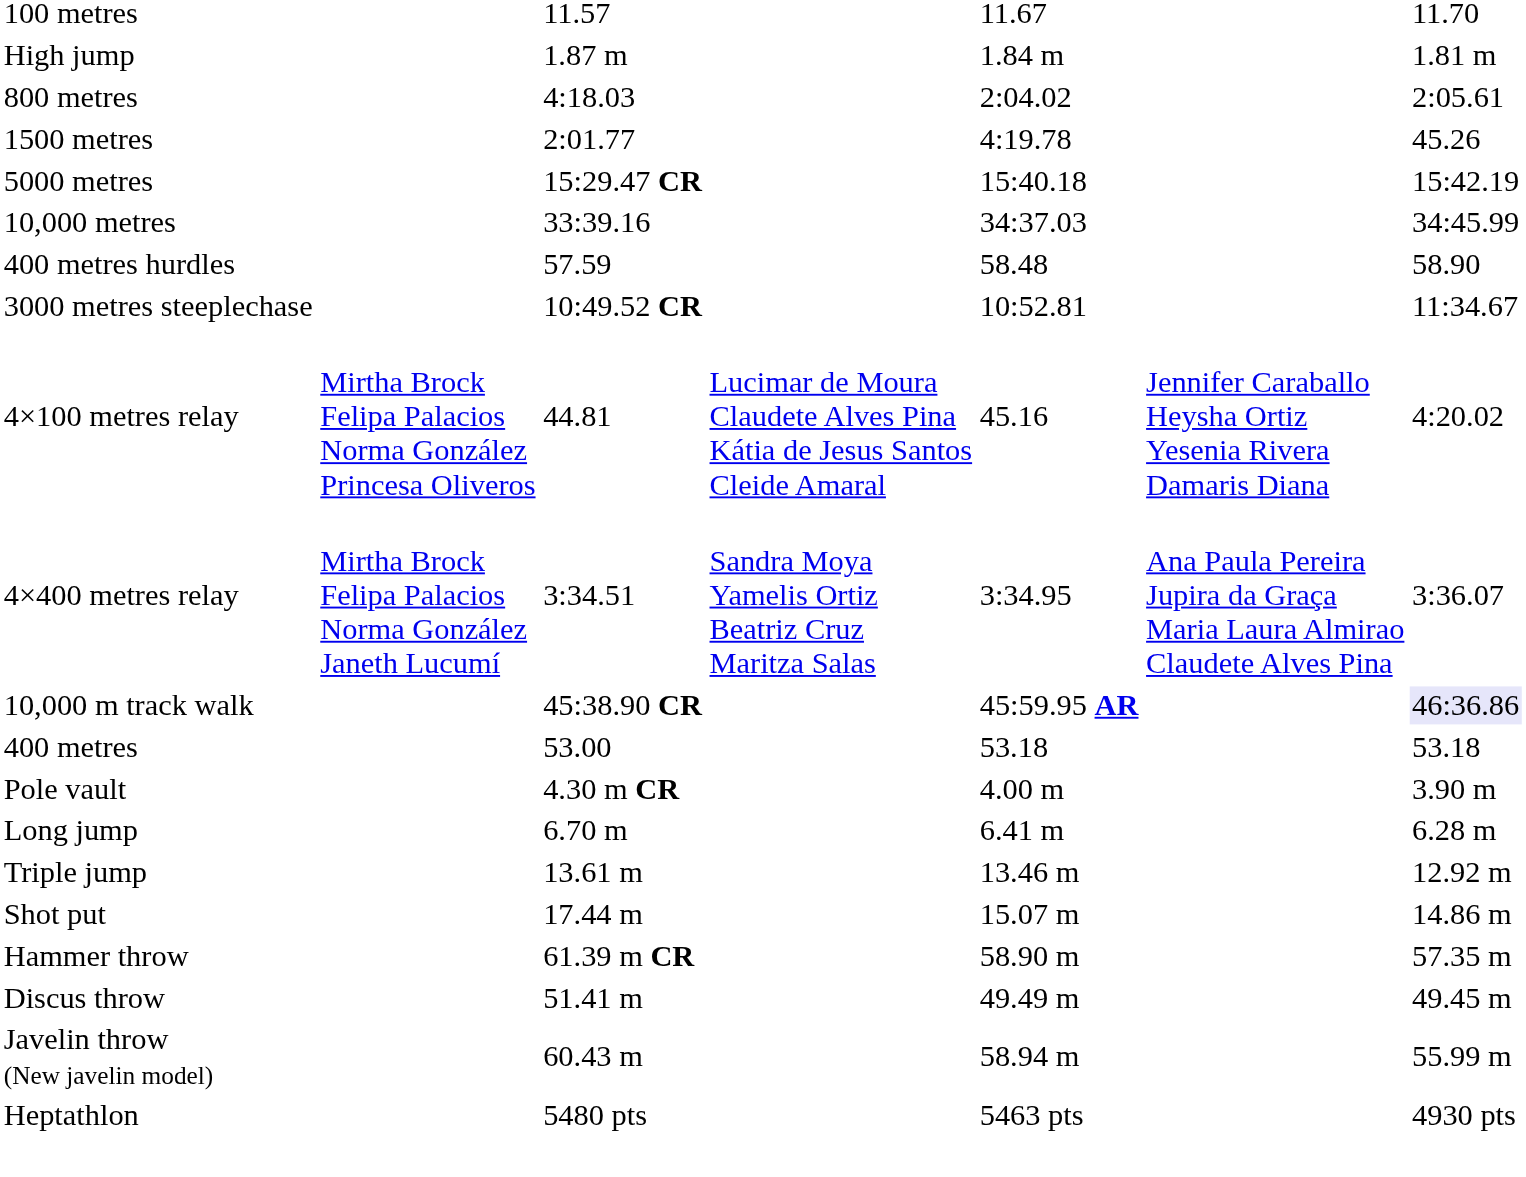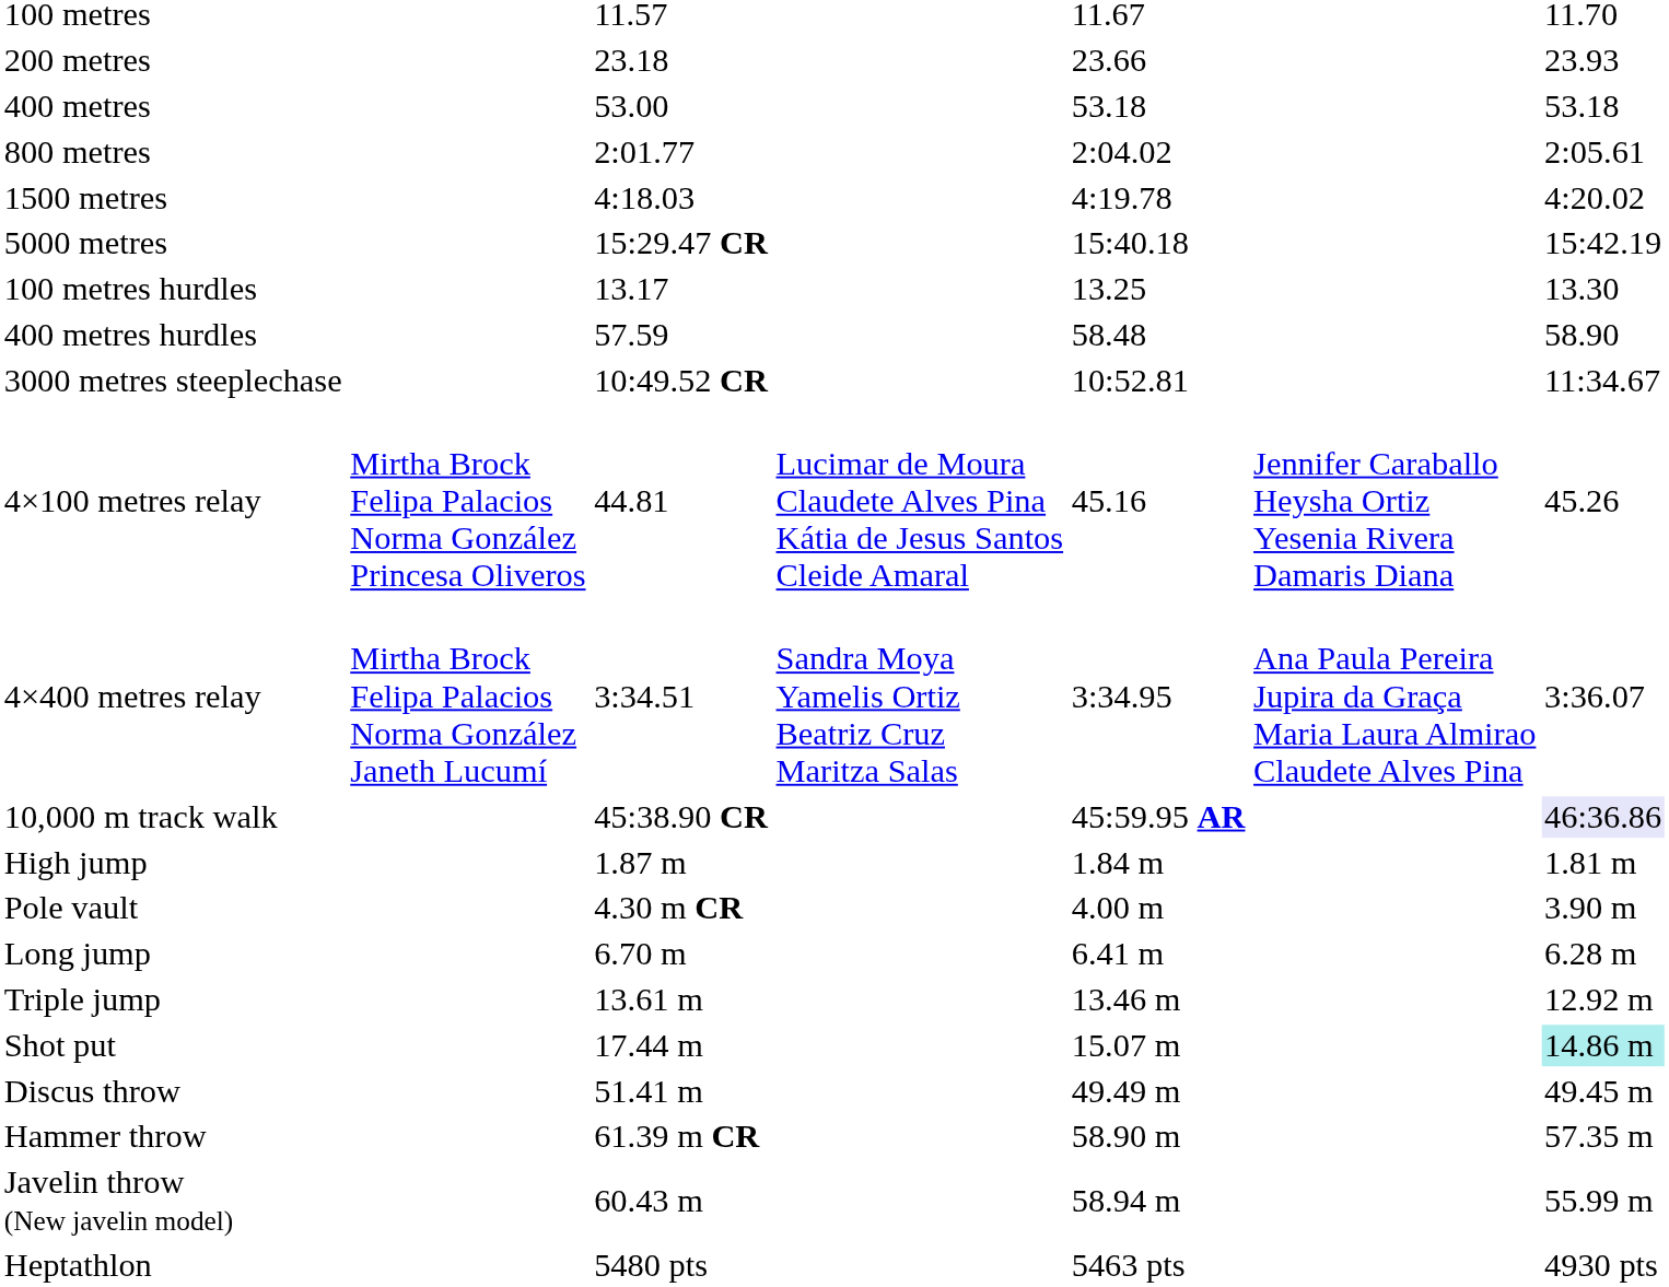+ row: 200 metres | 23.18 | 23.66 | 23.93
rows swapped: 400 metres <-> High jump
800 metres | column 3: 4:18.03 -> 2:01.77
1500 metres | column 3: 2:01.77 -> 4:18.03
1500 metres | column 7: 45.26 -> 4:20.02
- row: 10,000 metres | 33:39.16 | 34:37.03 | 34:45.99
+ row: 100 metres hurdles | 13.17 | 13.25 | 13.30
4×100 metres relay | column 7: 4:20.02 -> 45.26
Shot put | column 7: no background -> paleturquoise background
rows swapped: Discus throw <-> Hammer throw
